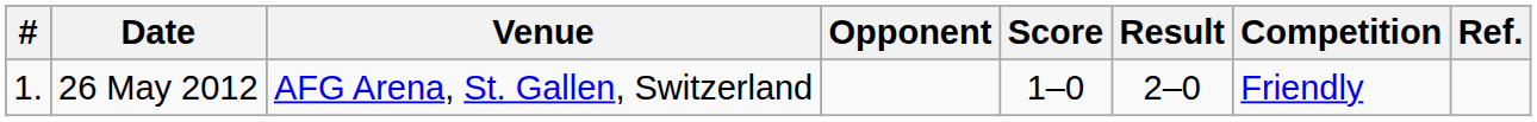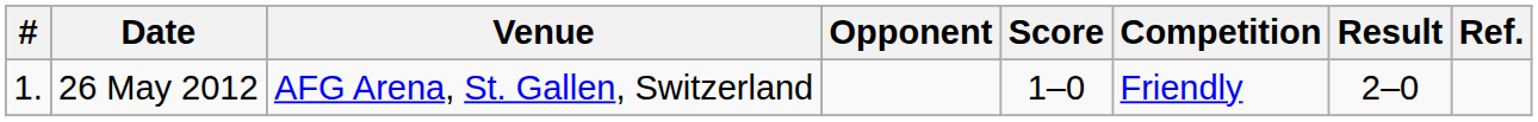columns swapped: Result <-> Competition
